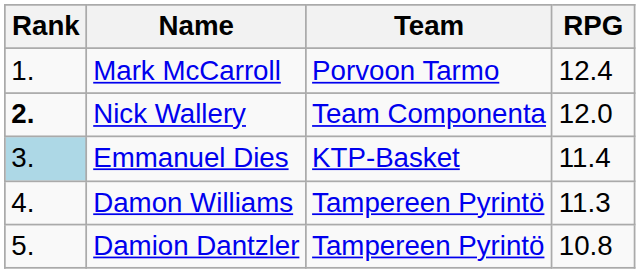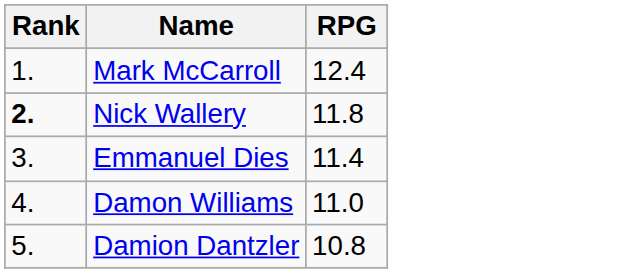- column: Team | Porvoon Tarmo | Team Componenta | KTP-Basket | Tampereen Pyrintö | Tampereen Pyrintö
Nick Wallery | RPG: 12.0 -> 11.8
Emmanuel Dies | Rank: lightblue background -> no background
Damon Williams | RPG: 11.3 -> 11.0
